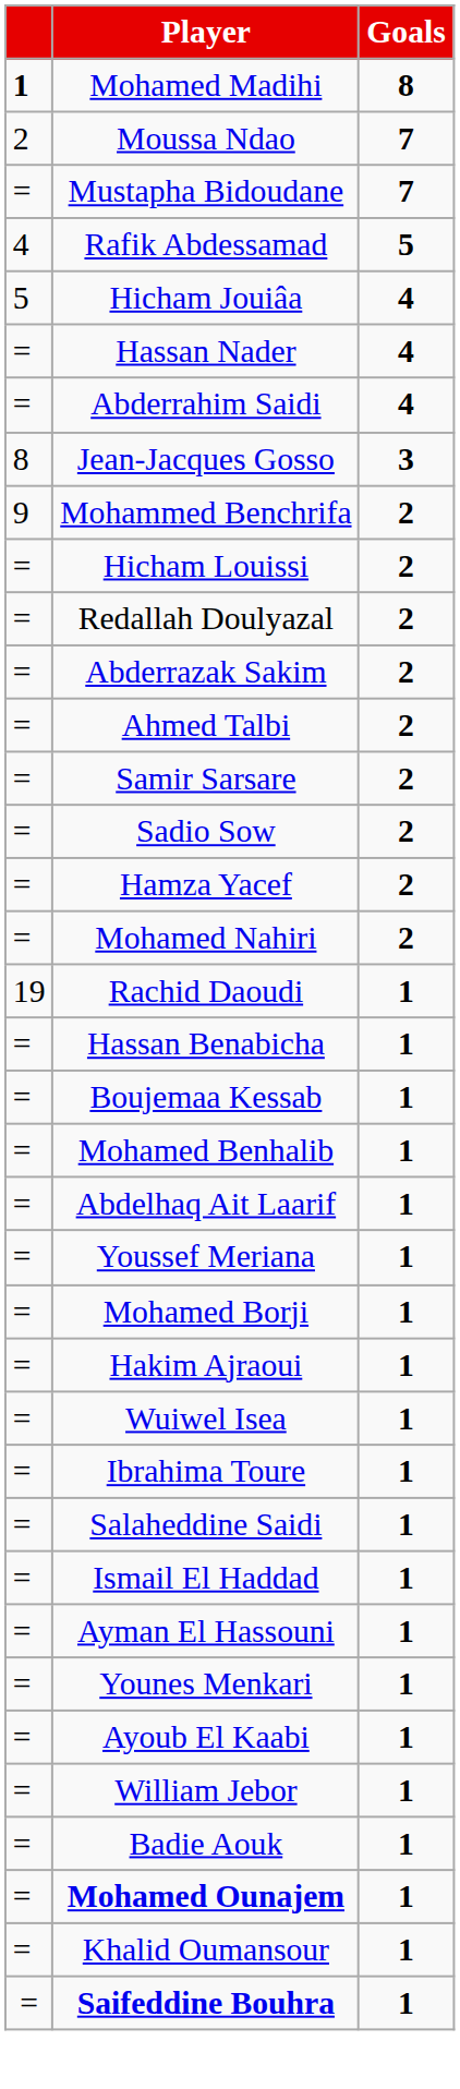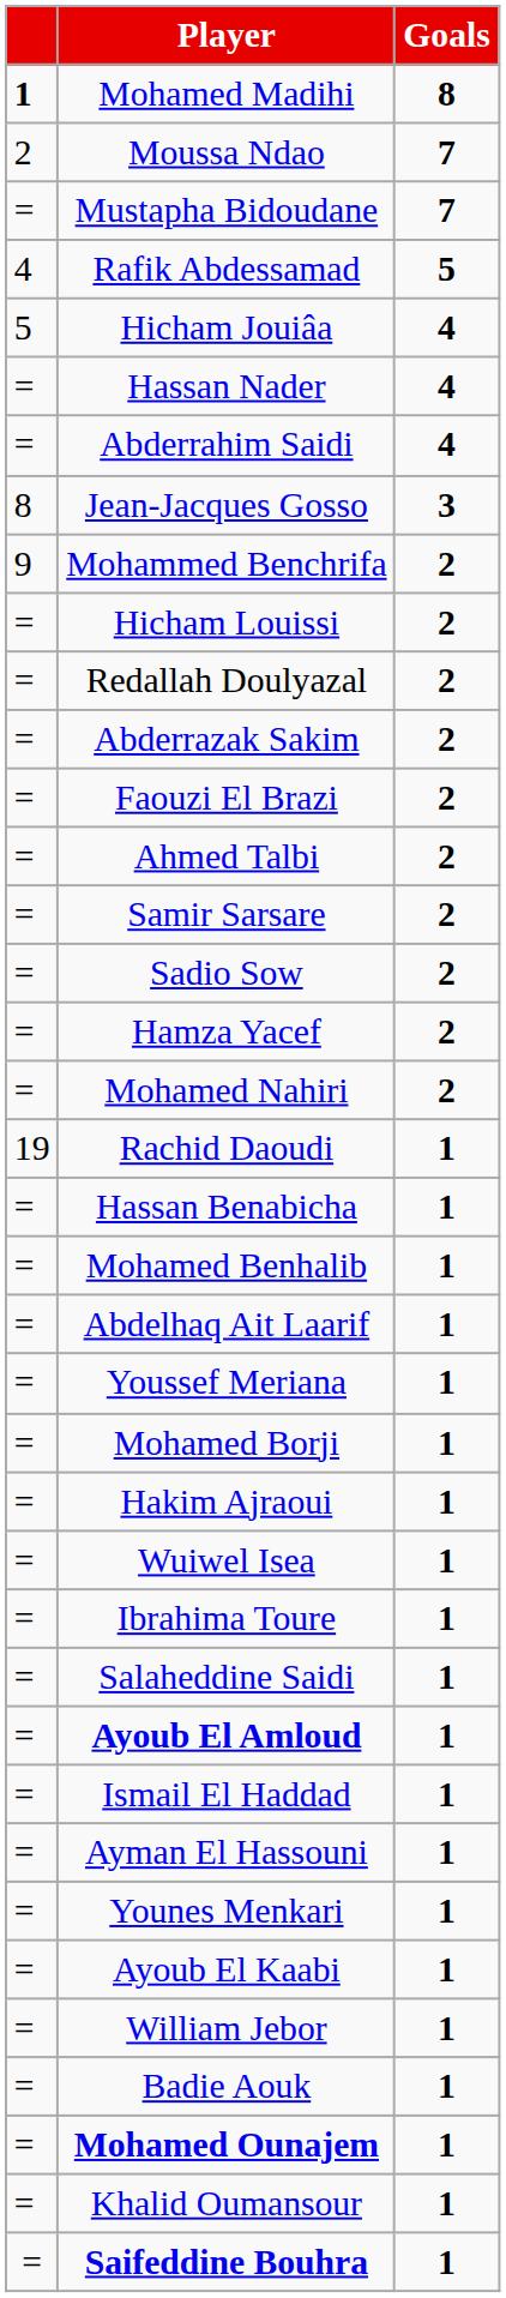+ row: = | Faouzi El Brazi | 2
- row: = | Boujemaa Kessab | 1
+ row: = | Ayoub El Amloud | 1
